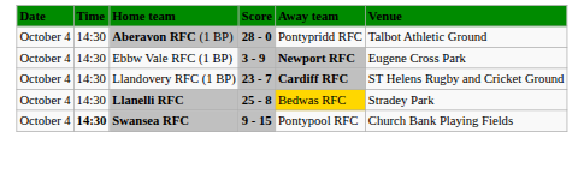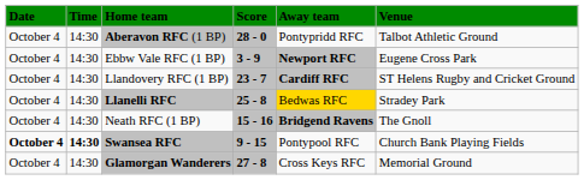+ row: October 4 | 14:30 | Neath RFC (1 BP) | 15 - 16 | Bridgend Ravens | The Gnoll
Swansea RFC | Date: normal -> bold
+ row: October 4 | 14:30 | Glamorgan Wanderers | 27 - 8 | Cross Keys RFC | Memorial Ground
